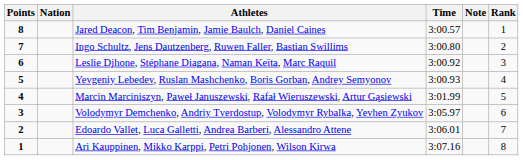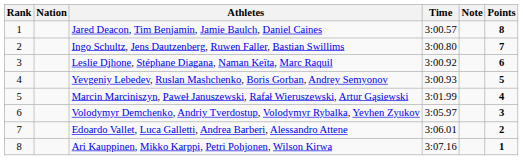columns swapped: Rank <-> Points
